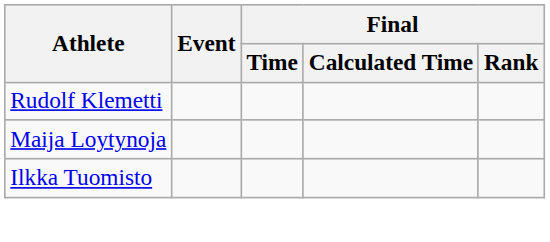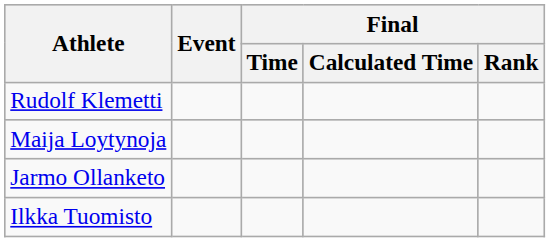+ row: Jarmo Ollanketo
